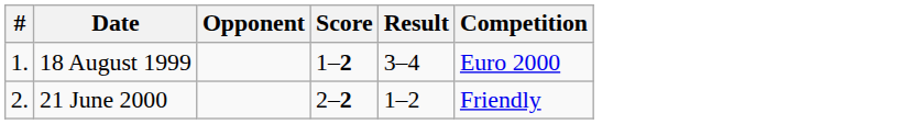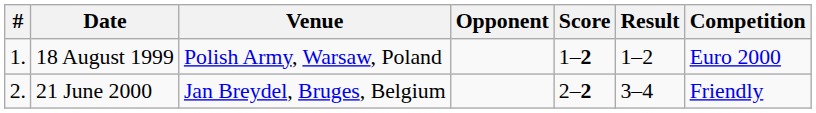+ column: Venue | Polish Army, Warsaw, Poland | Jan Breydel, Bruges, Belgium
18 August 1999 | Result: 3–4 -> 1–2
21 June 2000 | Result: 1–2 -> 3–4
